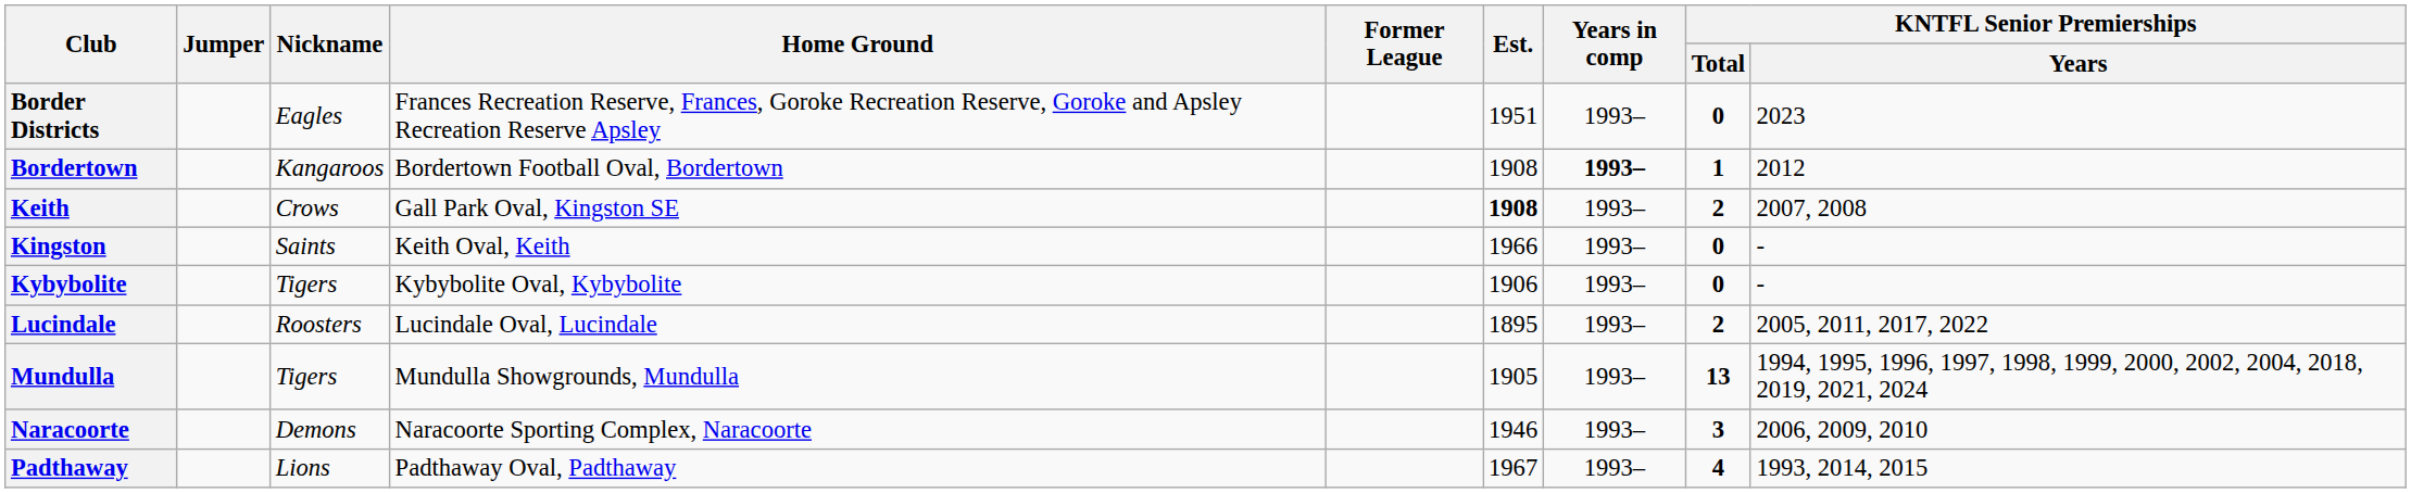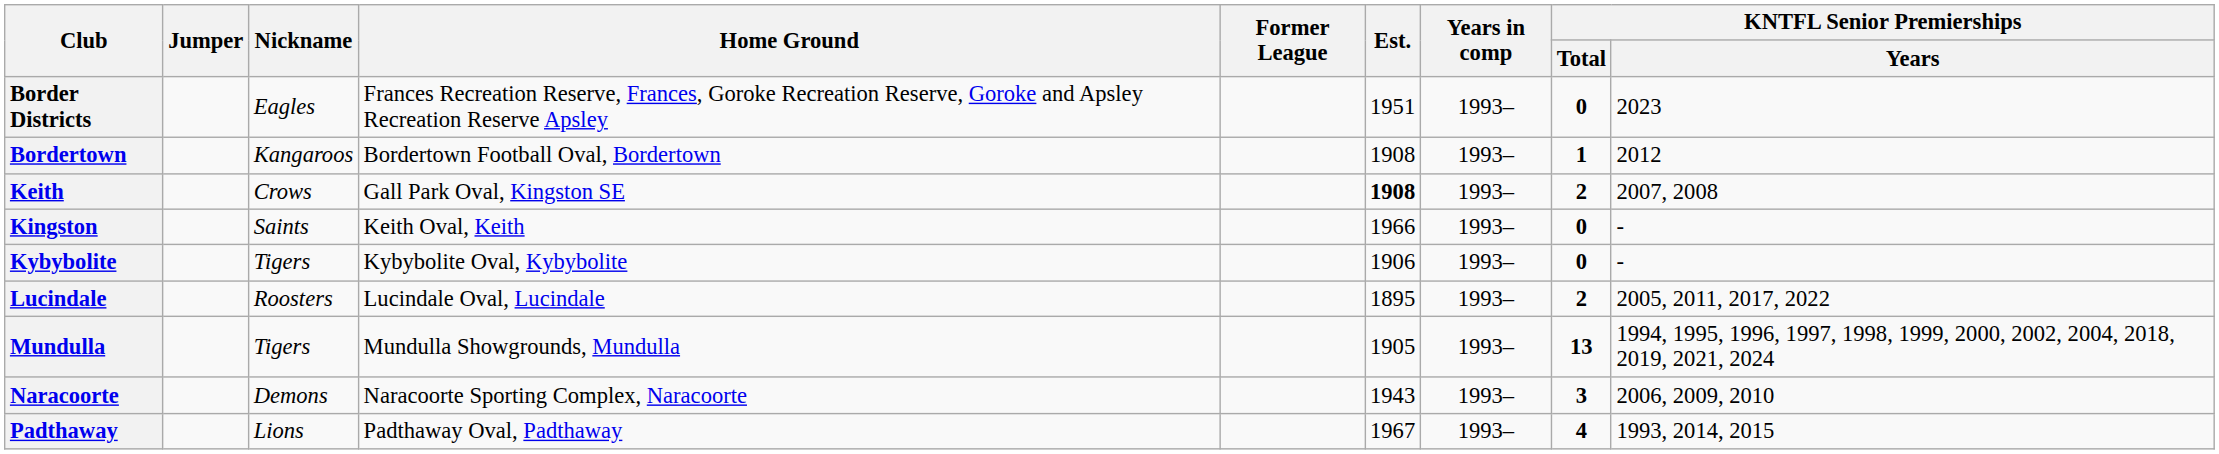Bordertown | Years in comp: bold -> normal
Naracoorte | Est.: 1946 -> 1943
